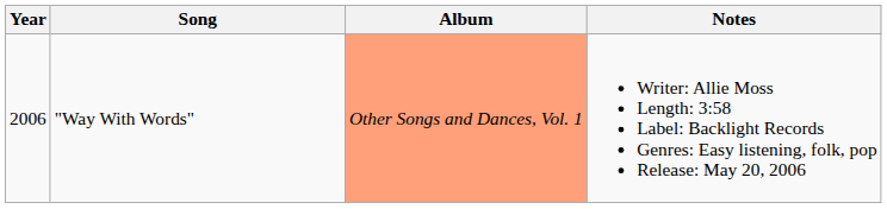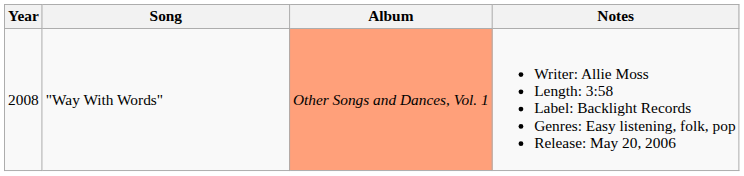"Way With Words" | Year: 2006 -> 2008
